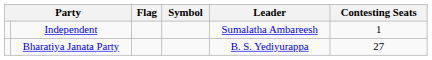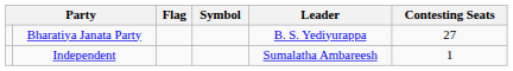rows swapped: Bharatiya Janata Party <-> Independent
